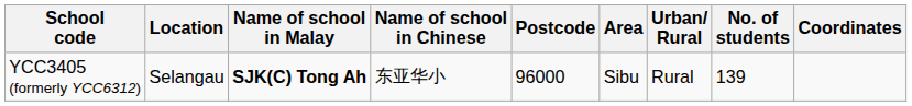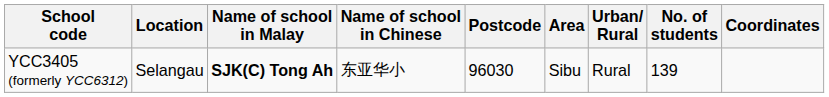YCC3405 (formerly YCC6312) | Postcode: 96000 -> 96030
